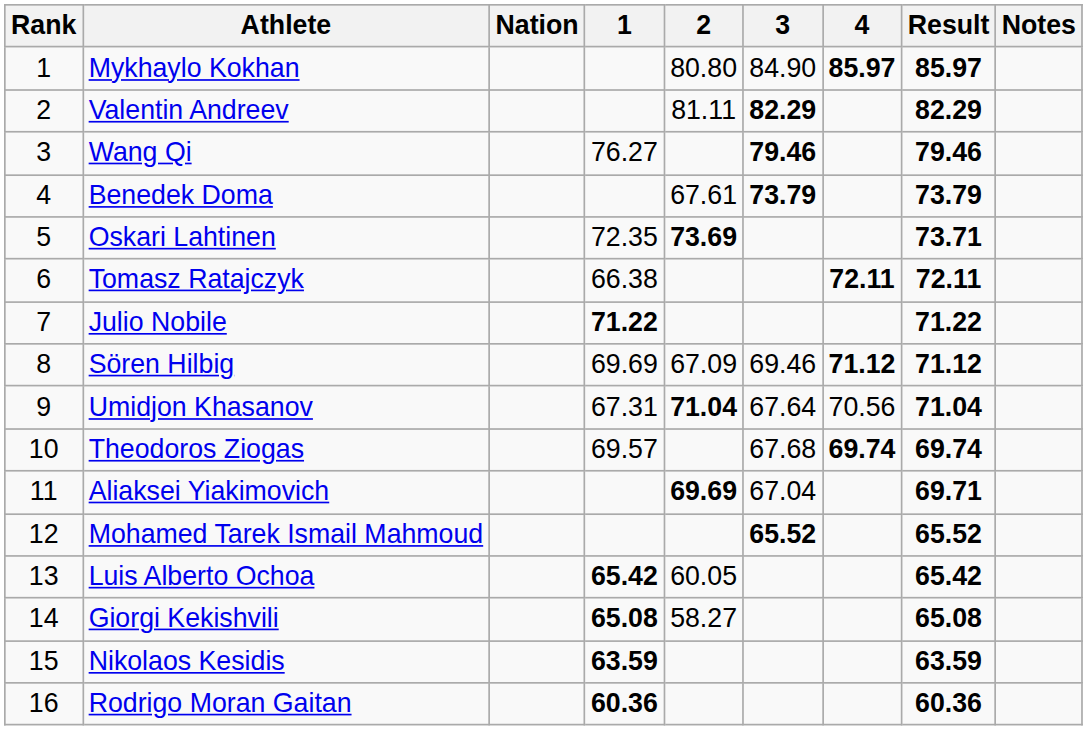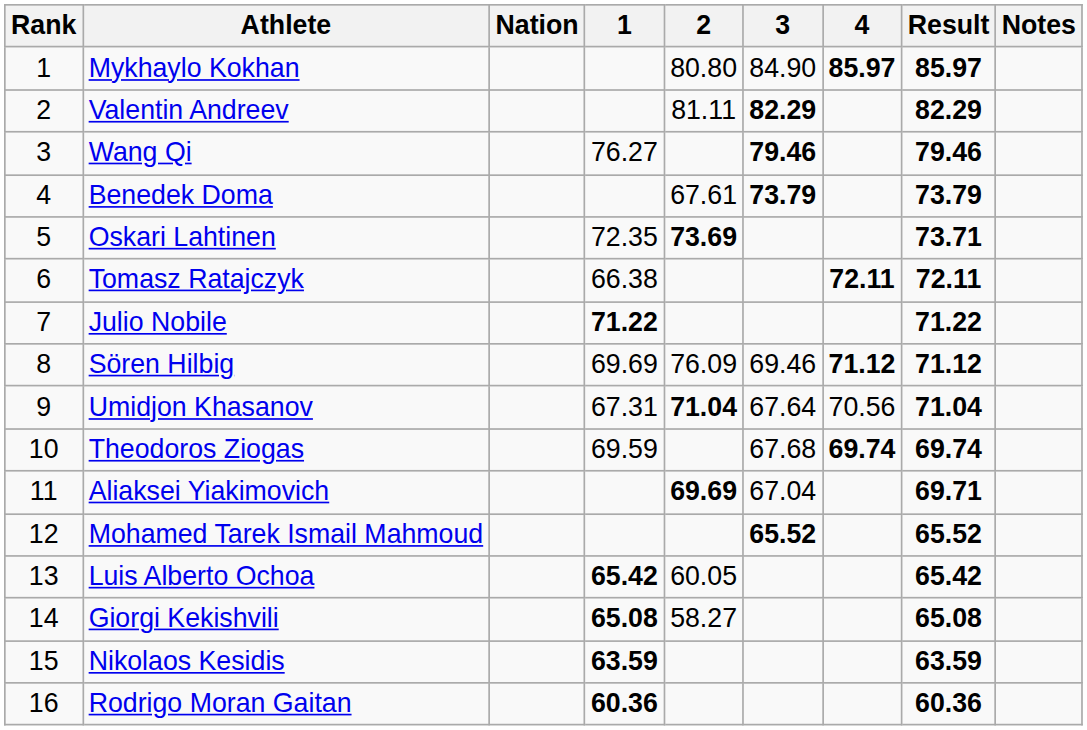Sören Hilbig | 2: 67.09 -> 76.09
Theodoros Ziogas | 1: 69.57 -> 69.59
